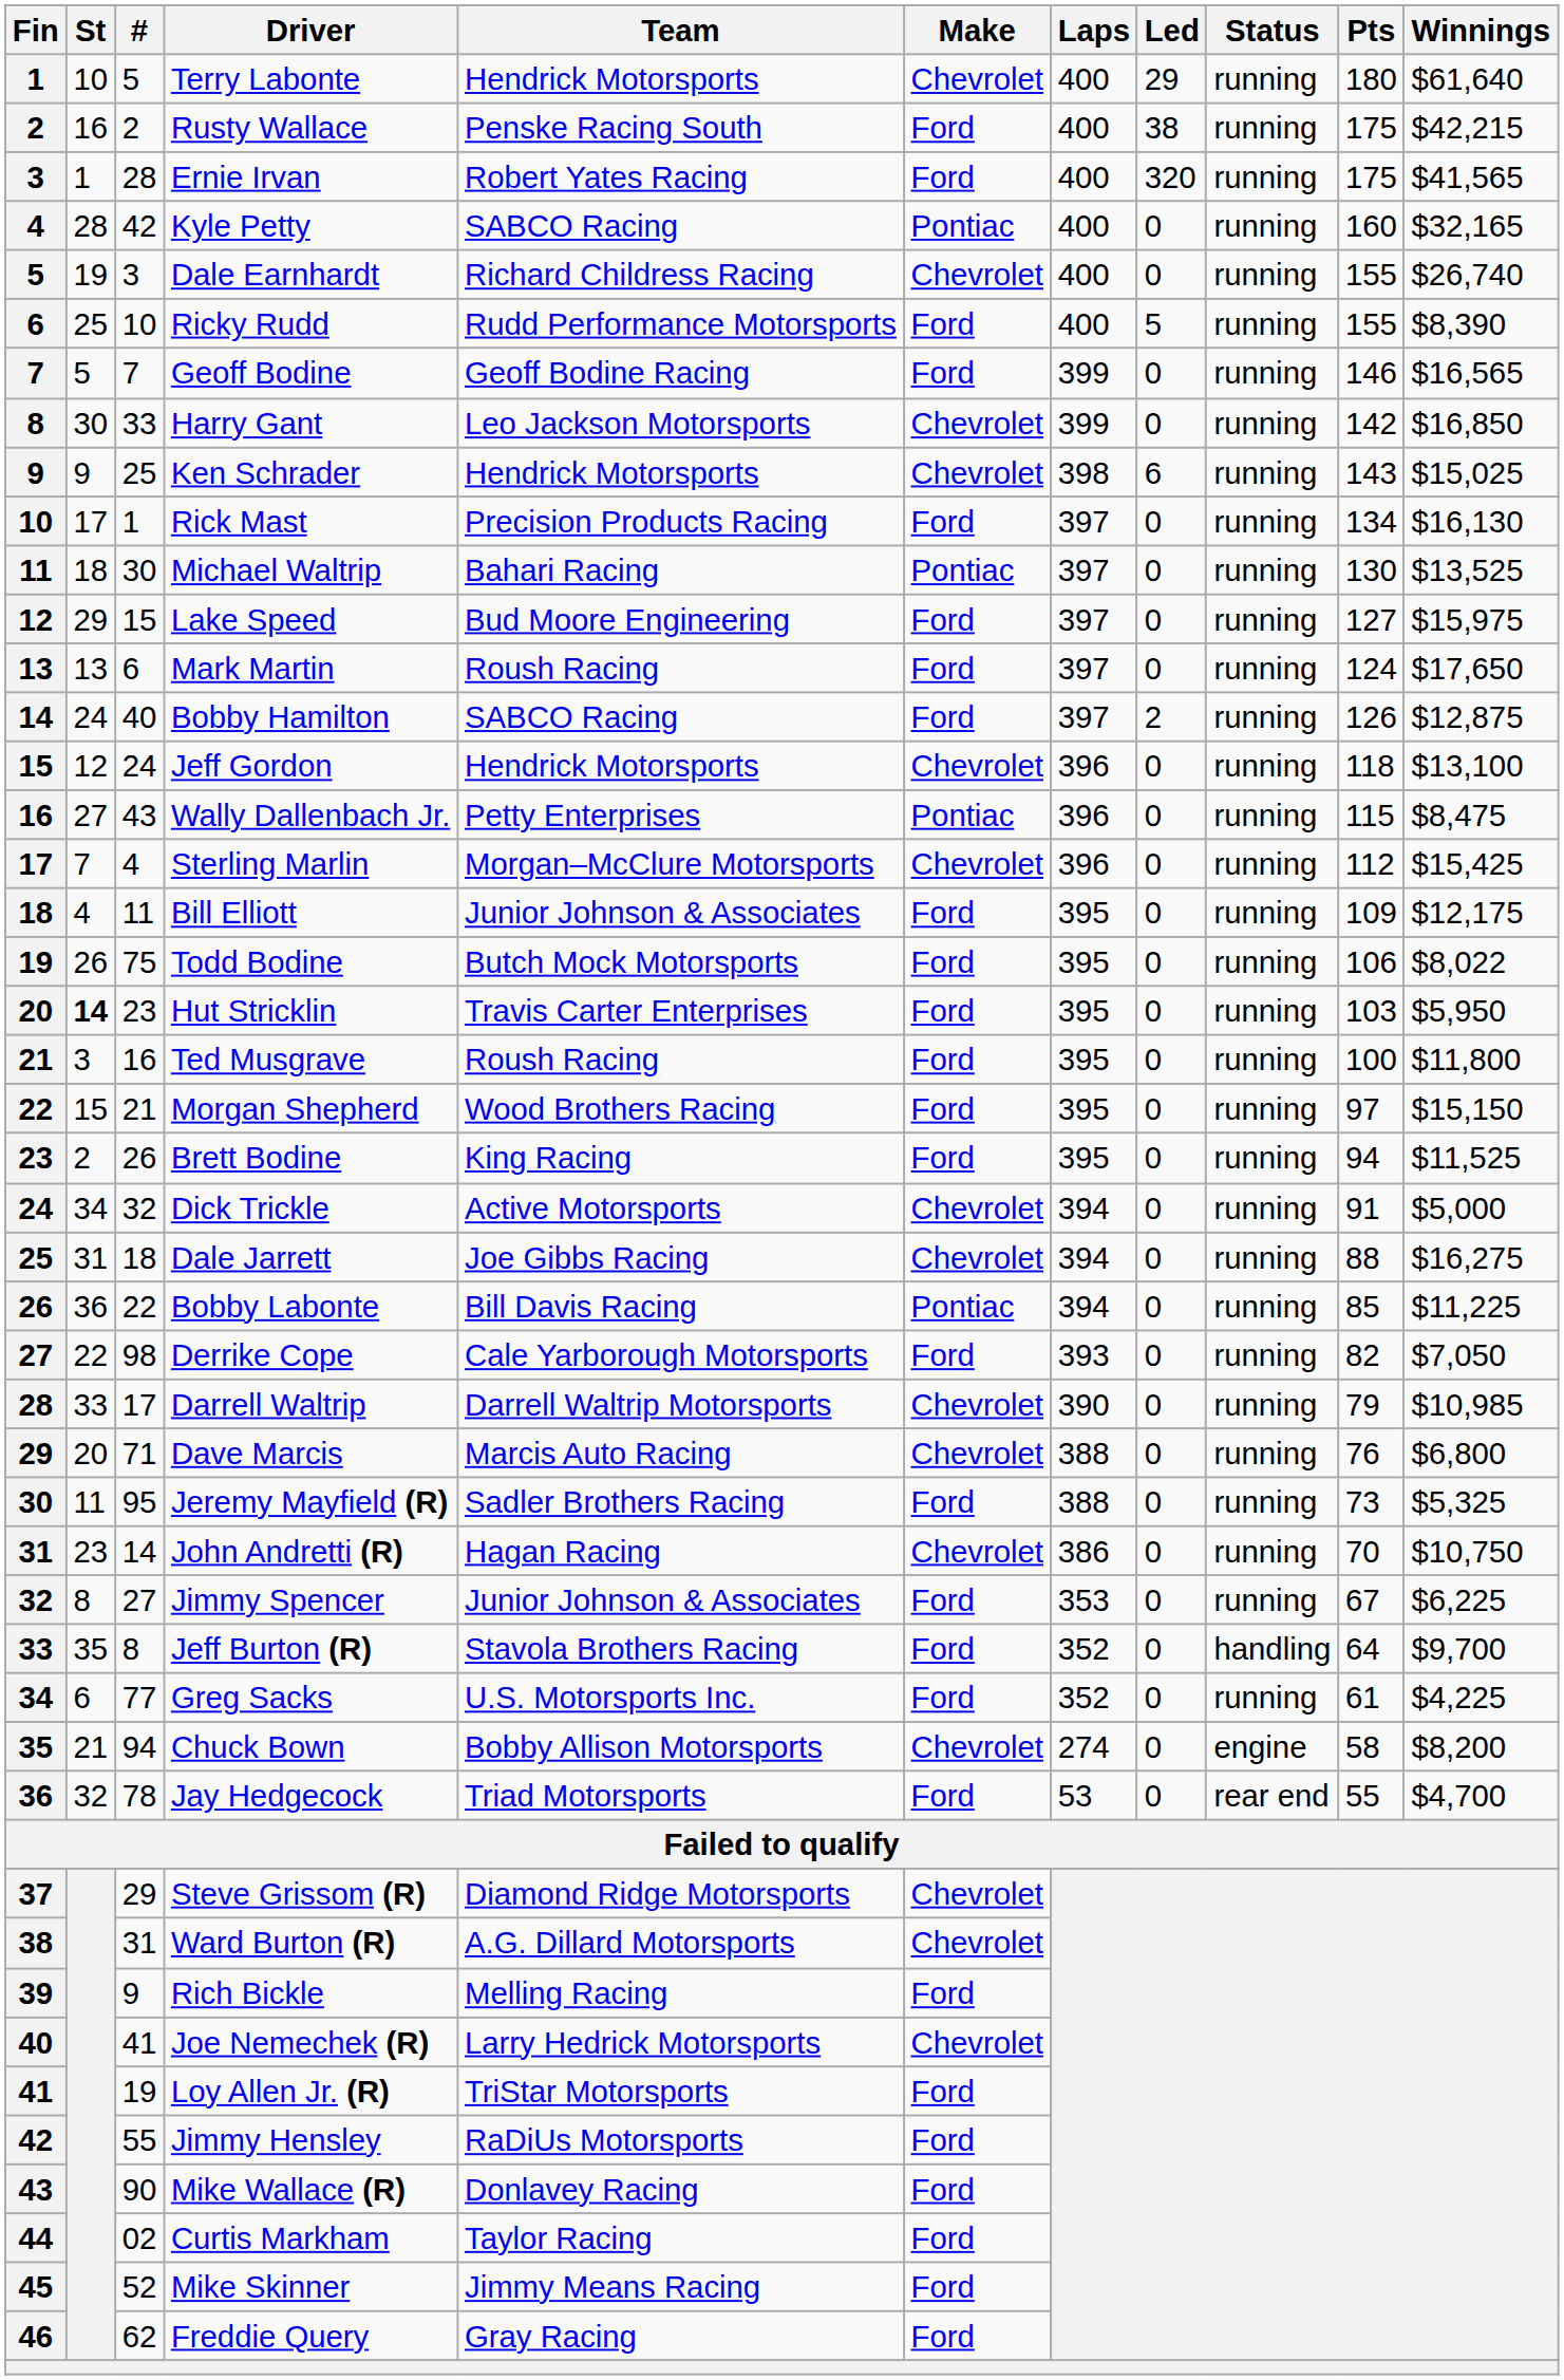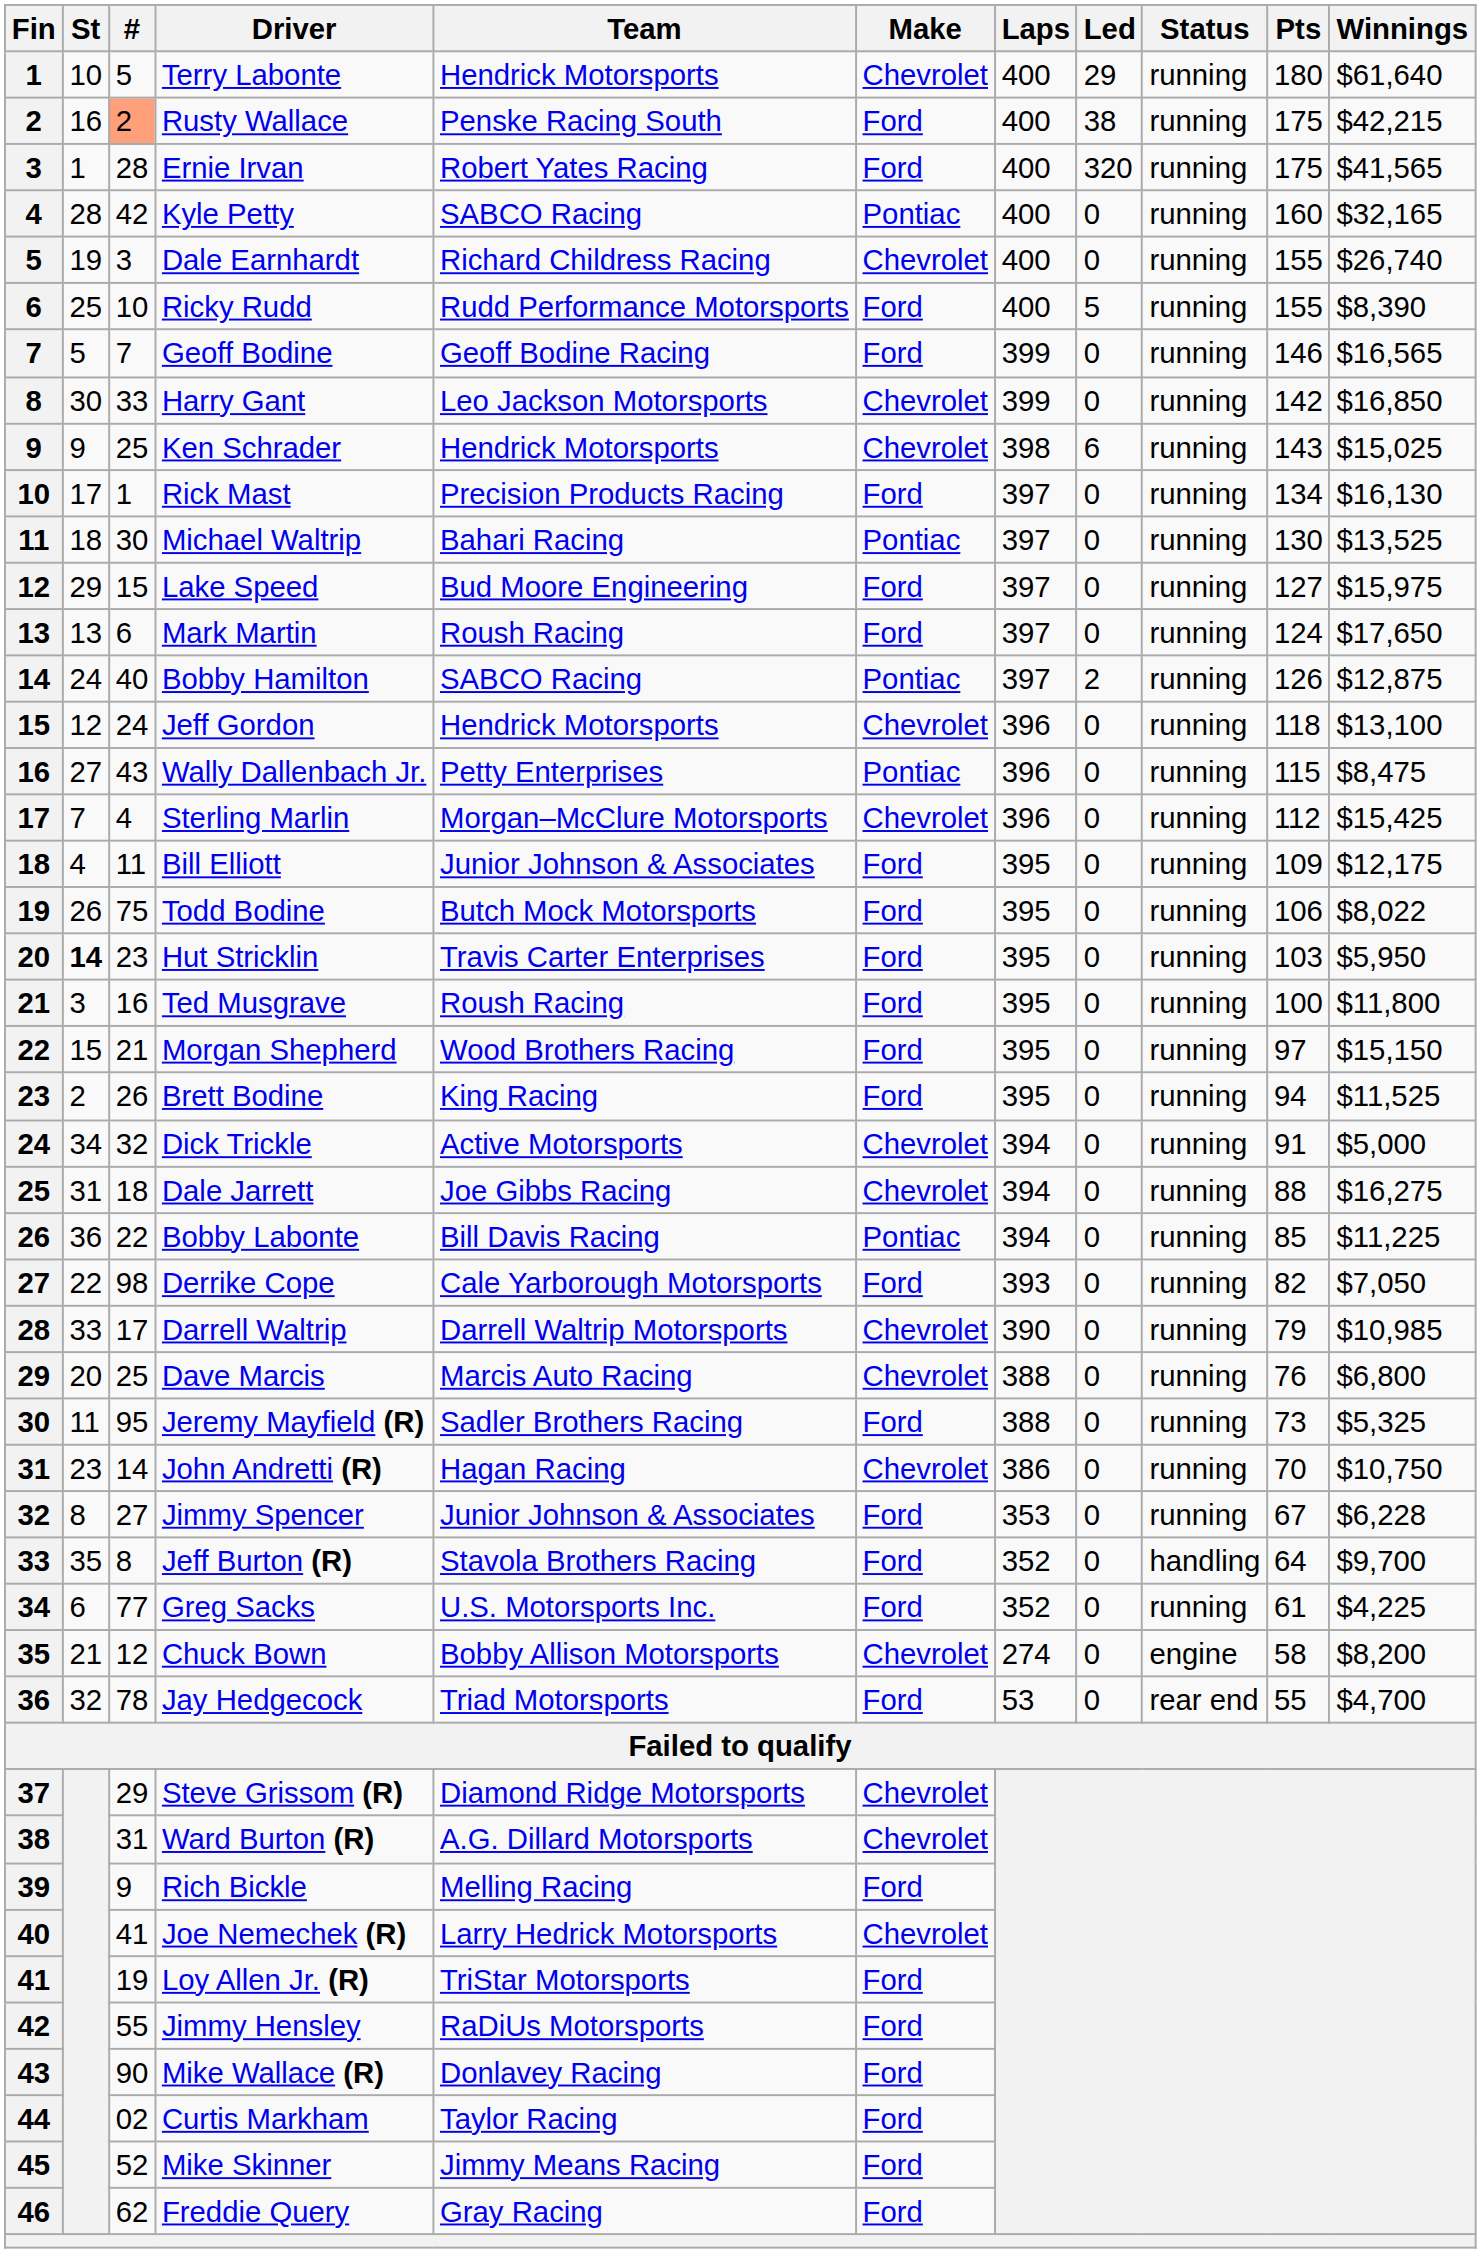Rusty Wallace | #: no background -> lightsalmon background
Bobby Hamilton | Make: Ford -> Pontiac
Dave Marcis | #: 71 -> 25
Jimmy Spencer | Winnings: $6,225 -> $6,228
Chuck Bown | #: 94 -> 12
